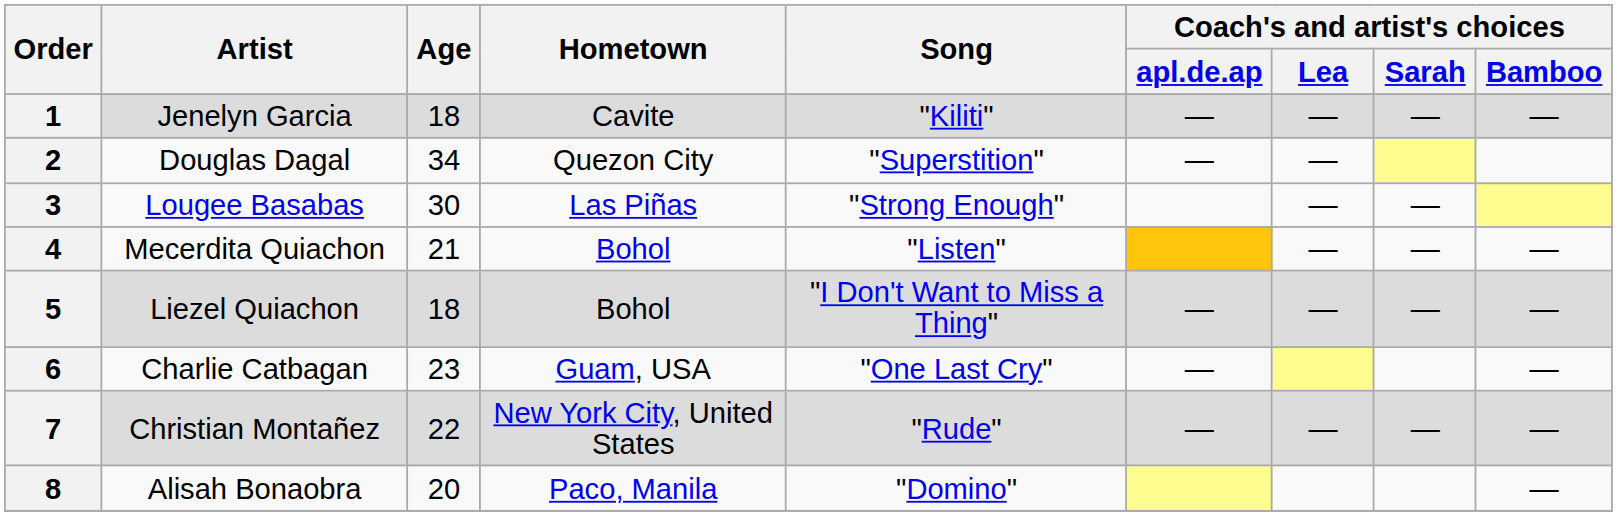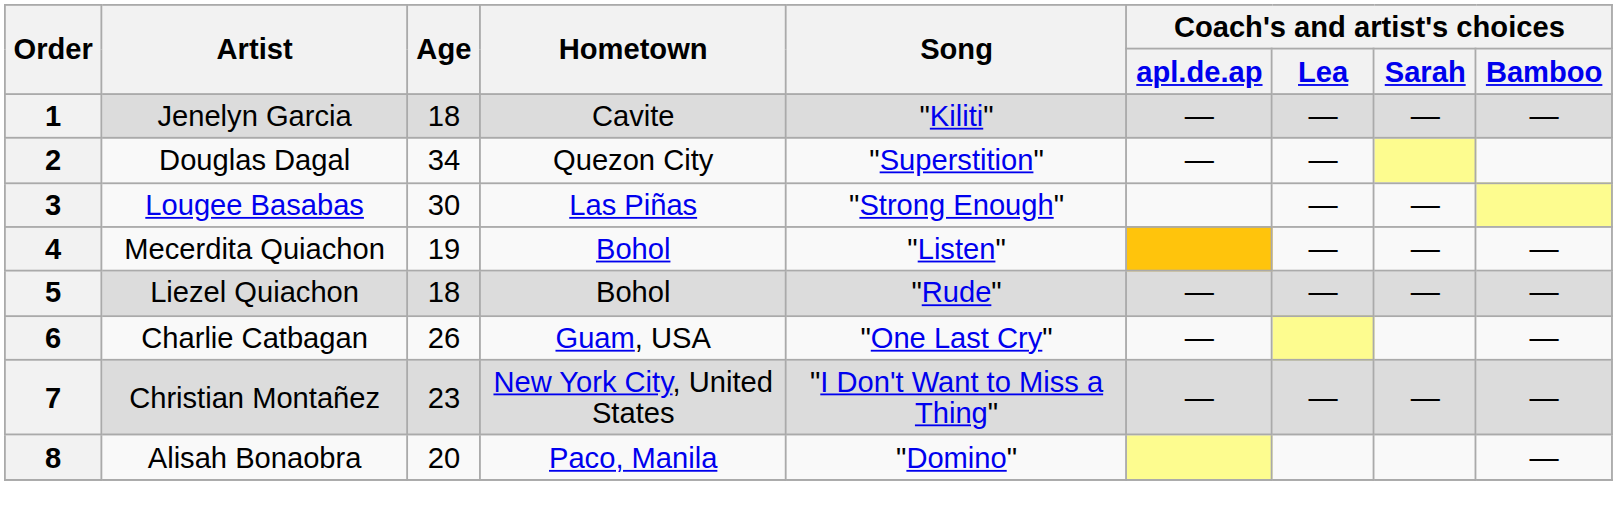4 | Age: 21 -> 19
5 | Song: "I Don't Want to Miss a Thing" -> "Rude"
6 | Age: 23 -> 26
7 | Age: 22 -> 23
7 | Song: "Rude" -> "I Don't Want to Miss a Thing"
